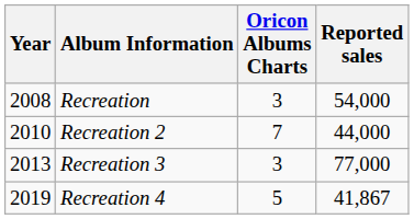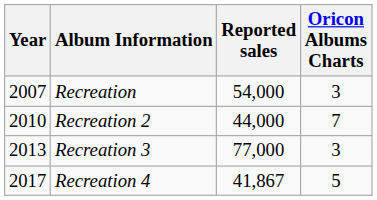columns swapped: Oricon Albums Charts <-> Reported sales
Recreation | Year: 2008 -> 2007
Recreation 4 | Year: 2019 -> 2017
